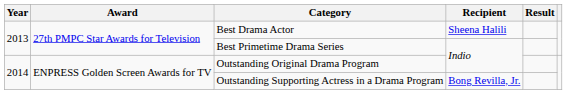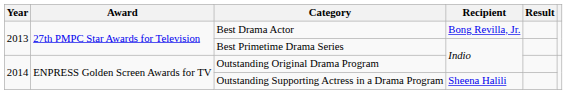Best Drama Actor | Recipient: Sheena Halili -> Bong Revilla, Jr.
Outstanding Supporting Actress in a Drama Program | Recipient: Bong Revilla, Jr. -> Sheena Halili
